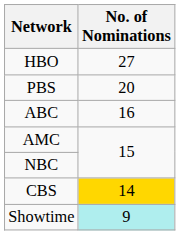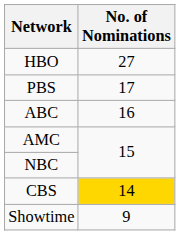PBS | No. of Nominations: 20 -> 17
Showtime | No. of Nominations: paleturquoise background -> no background
